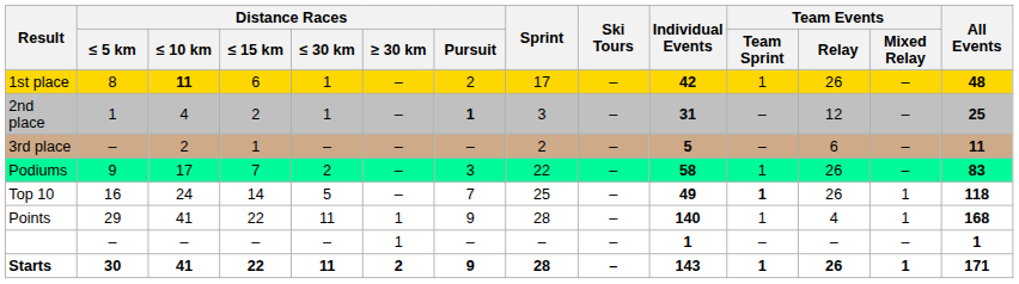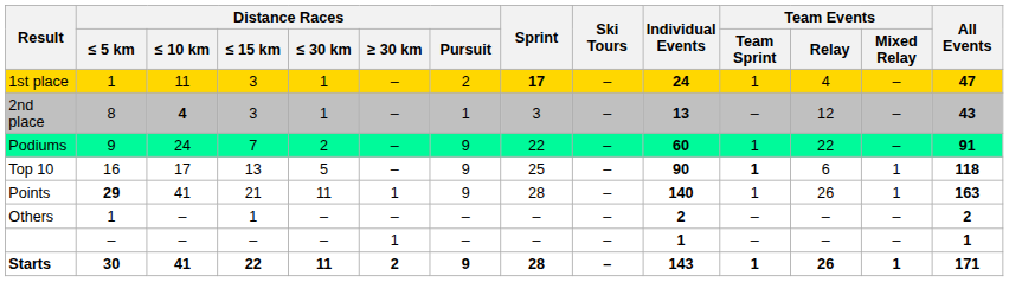1st place | Distance Races / ≤ 5 km: 8 -> 1
1st place | Distance Races / ≤ 10 km: bold -> normal
1st place | Distance Races / ≤ 15 km: 6 -> 3
1st place | Sprint: normal -> bold
1st place | Individual Events: 42 -> 24
1st place | Team Events / Relay: 26 -> 4
1st place | All Events: 48 -> 47
2nd place | Distance Races / ≤ 5 km: 1 -> 8
2nd place | Distance Races / ≤ 10 km: normal -> bold
2nd place | Distance Races / ≤ 15 km: 2 -> 3
2nd place | Distance Races / Pursuit: bold -> normal
2nd place | Individual Events: 31 -> 13
2nd place | All Events: 25 -> 43
- row: 3rd place | – | 2 | 1 | – | – | – | 2 | – | 5 | – | 6 | – | 11
Podiums | Distance Races / ≤ 10 km: 17 -> 24
Podiums | Distance Races / Pursuit: 3 -> 9
Podiums | Individual Events: 58 -> 60
Podiums | Team Events / Relay: 26 -> 22
Podiums | All Events: 83 -> 91
Top 10 | Distance Races / ≤ 10 km: 24 -> 17
Top 10 | Distance Races / ≤ 15 km: 14 -> 13
Top 10 | Distance Races / Pursuit: 7 -> 9
Top 10 | Individual Events: 49 -> 90
Top 10 | Team Events / Relay: 26 -> 6
Points | Distance Races / ≤ 5 km: normal -> bold
Points | Distance Races / ≤ 15 km: 22 -> 21
Points | Team Events / Relay: 4 -> 26
Points | All Events: 168 -> 163
+ row: Others | 1 | – | 1 | – | – | – | – | – | 2 | – | – | – | 2
